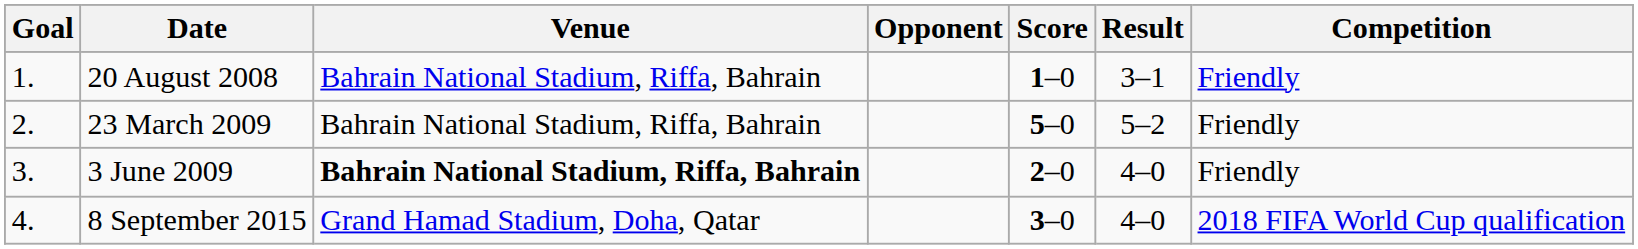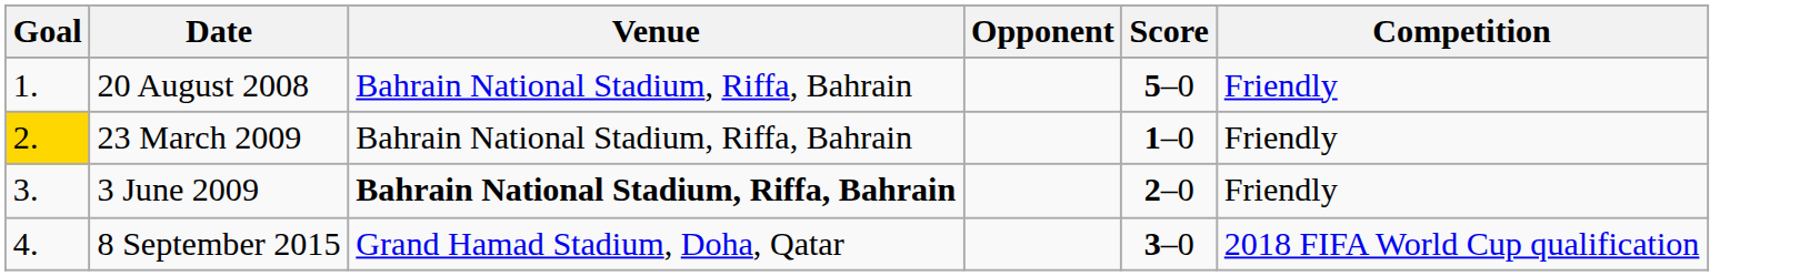- column: Result | 3–1 | 5–2 | 4–0 | 4–0
20 August 2008 | Score: 1–0 -> 5–0
23 March 2009 | Goal: no background -> gold background
23 March 2009 | Score: 5–0 -> 1–0
